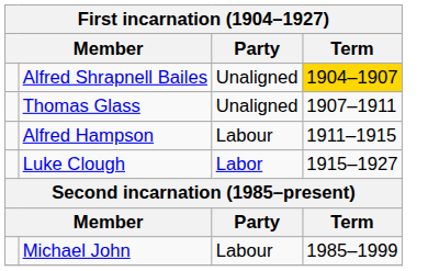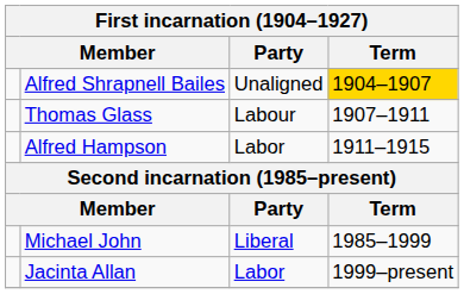Thomas Glass | Party: Unaligned -> Labour
Alfred Hampson | Party: Labour -> Labor
- row: Luke Clough | Labor | 1915–1927
Michael John | Party: Labour -> Liberal
+ row: Jacinta Allan | Labor | 1999–present
